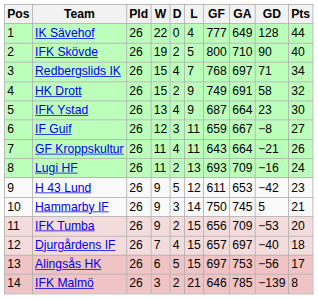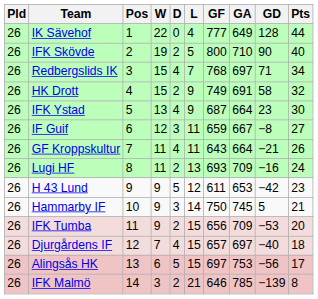columns swapped: Pos <-> Pld
